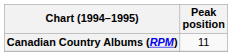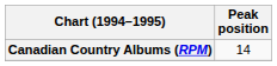Canadian Country Albums (RPM) | Peak position: 11 -> 14
